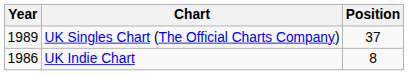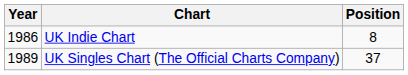rows swapped: UK Indie Chart <-> UK Singles Chart (The Official Charts Company)
